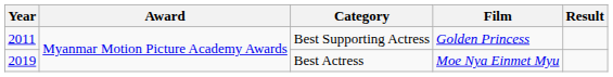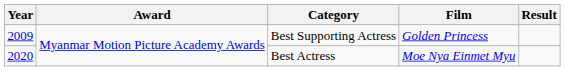Best Supporting Actress | Year: 2011 -> 2009
Best Actress | Year: 2019 -> 2020
